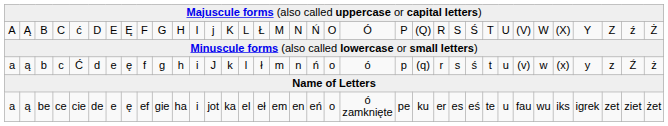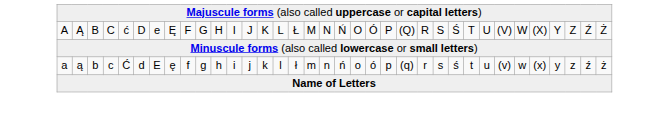B | column 7: E -> e
B | column 13: j -> J
B | column 34: ź -> Ź
b | column 7: e -> E
b | column 13: J -> j
b | column 34: Ź -> ź
- row: a | ą | be | ce | cie | de | e | ę | ef | gie | ha | i | jot | ka | el | eł | em | en | eń | o | ó zamknięte | pe | ku | er | es | eś | te | u | fau | wu | iks | igrek | zet | ziet | żet
